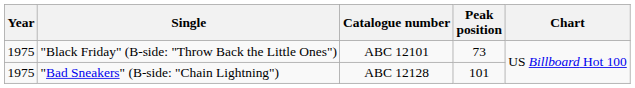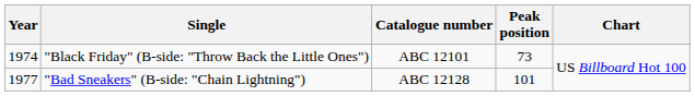"Black Friday" (B-side: "Throw Back the Little Ones") | Year: 1975 -> 1974
"Bad Sneakers" (B-side: "Chain Lightning") | Year: 1975 -> 1977
